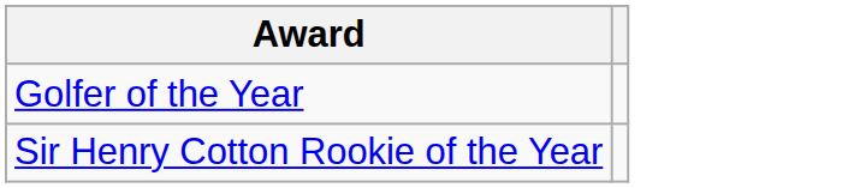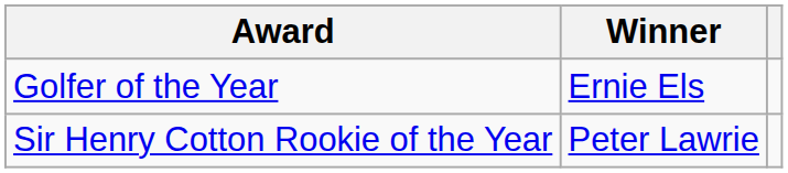+ column: Winner | Ernie Els | Peter Lawrie
